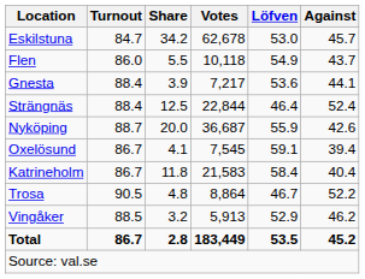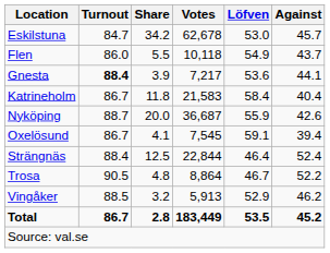Gnesta | Turnout: normal -> bold
rows swapped: Katrineholm <-> Strängnäs
